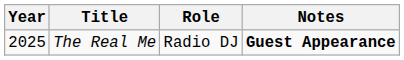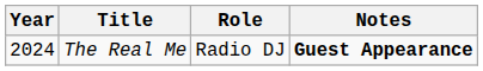The Real Me | Year: 2025 -> 2024
